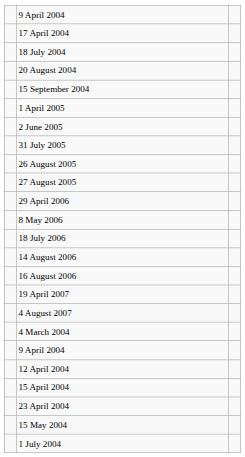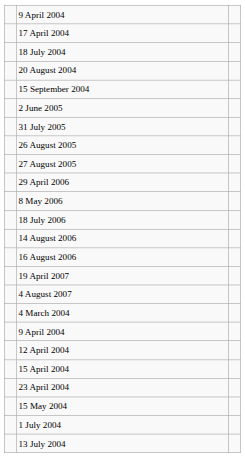- row: 1 April 2005
+ row: 13 July 2004
